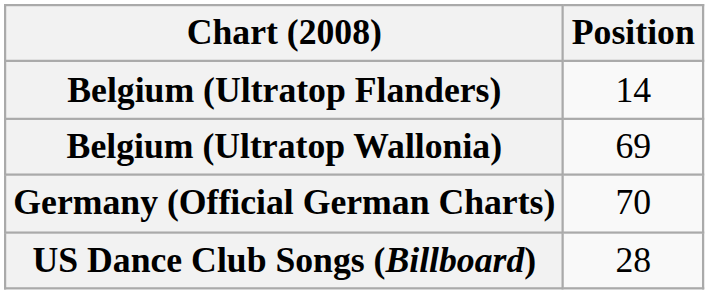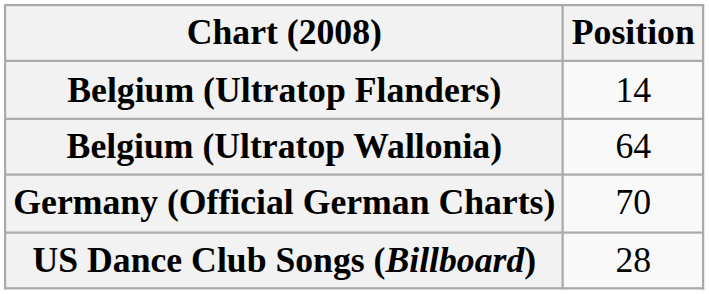Belgium (Ultratop Wallonia) | Position: 69 -> 64
